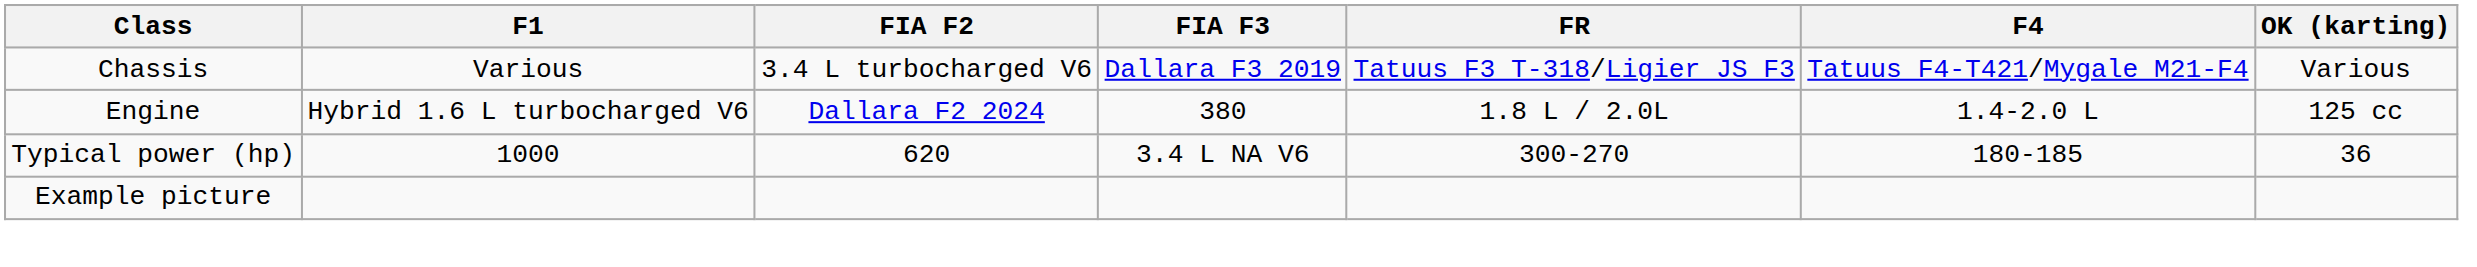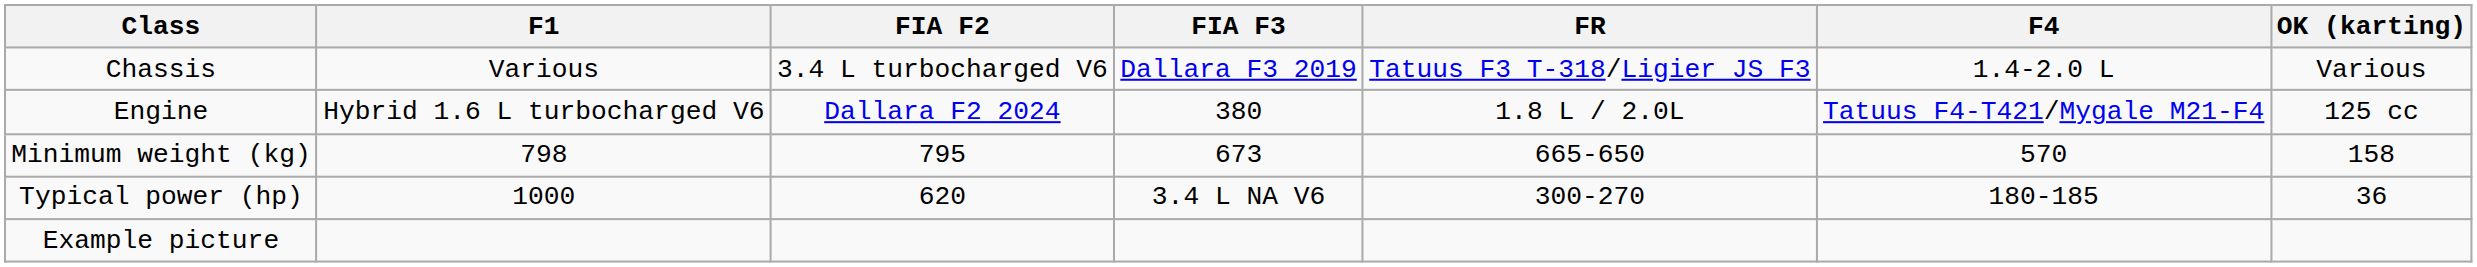Chassis | F4: Tatuus F4-T421/Mygale M21-F4 -> 1.4-2.0 L
Engine | F4: 1.4-2.0 L -> Tatuus F4-T421/Mygale M21-F4
+ row: Minimum weight (kg) | 798 | 795 | 673 | 665-650 | 570 | 158
